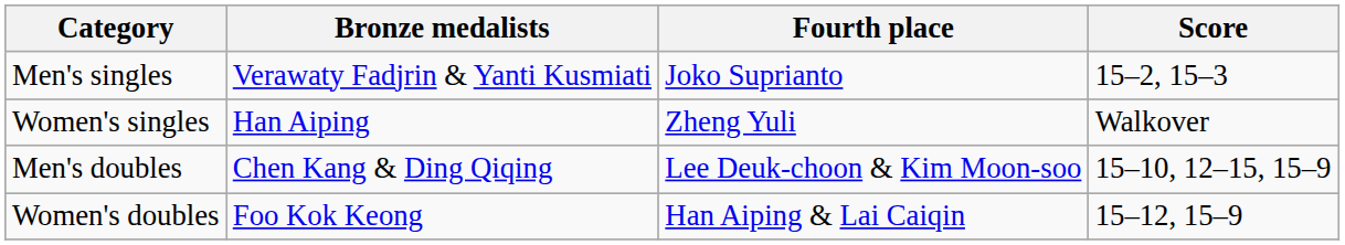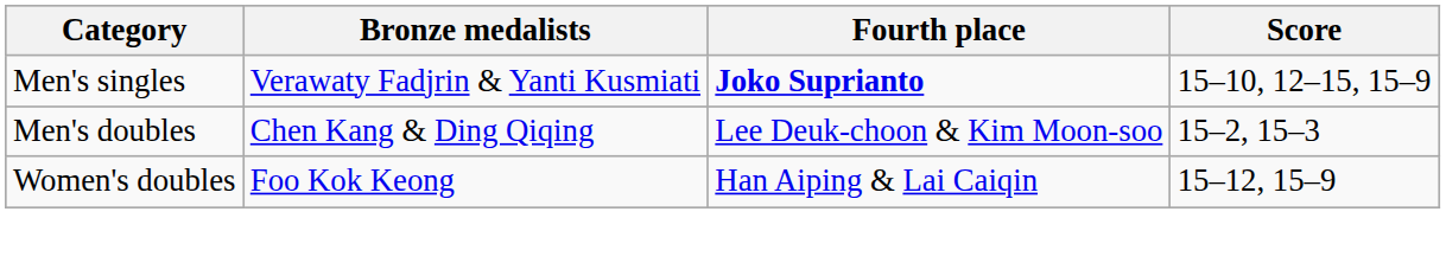Men's singles | Fourth place: normal -> bold
Men's singles | Score: 15–2, 15–3 -> 15–10, 12–15, 15–9
- row: Women's singles | Han Aiping | Zheng Yuli | Walkover
Men's doubles | Score: 15–10, 12–15, 15–9 -> 15–2, 15–3
